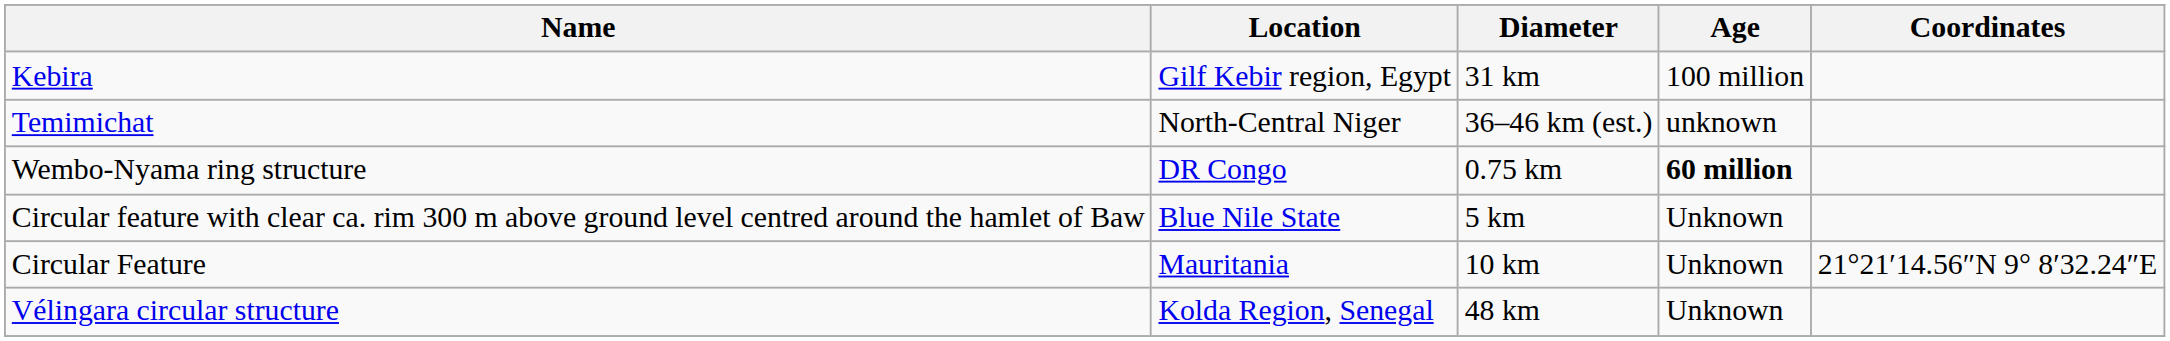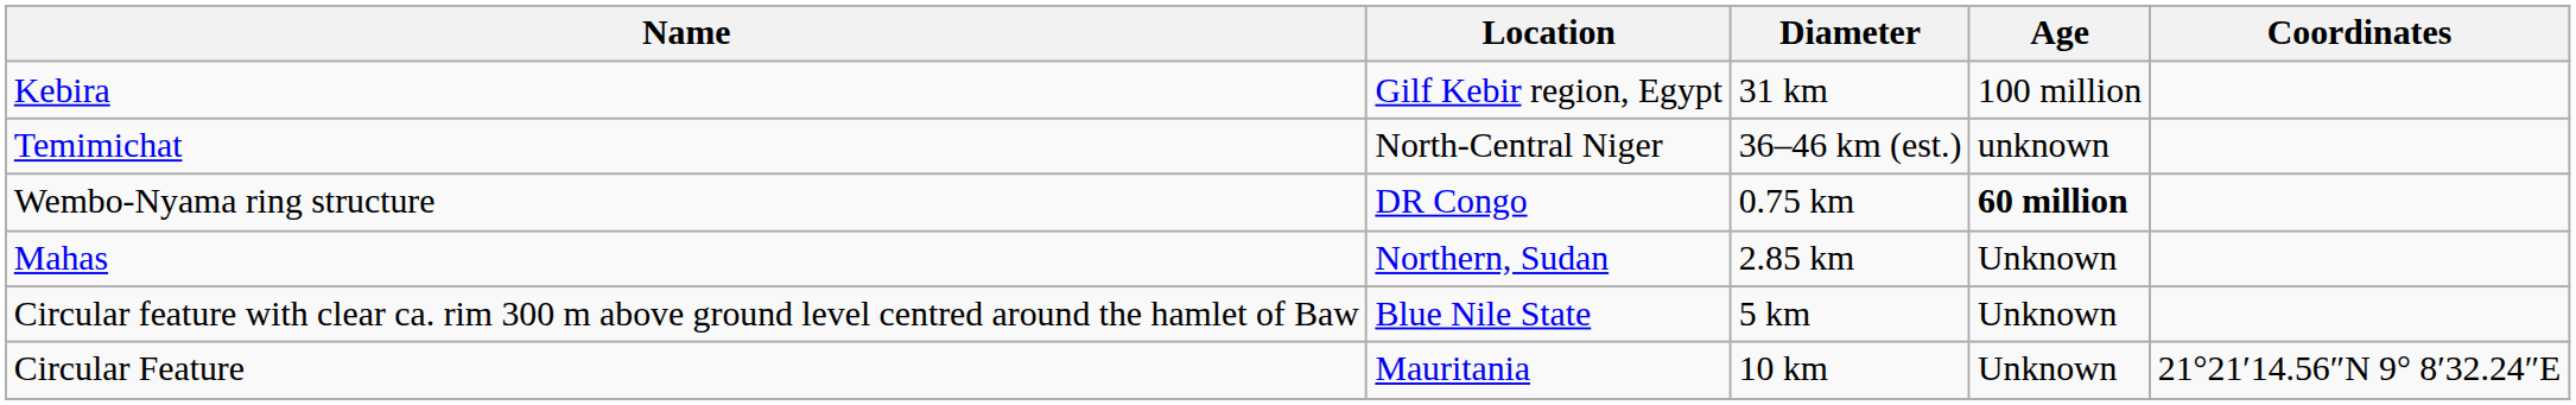+ row: Mahas | Northern, Sudan | 2.85 km | Unknown
- row: Vélingara circular structure | Kolda Region, Senegal | 48 km | Unknown
